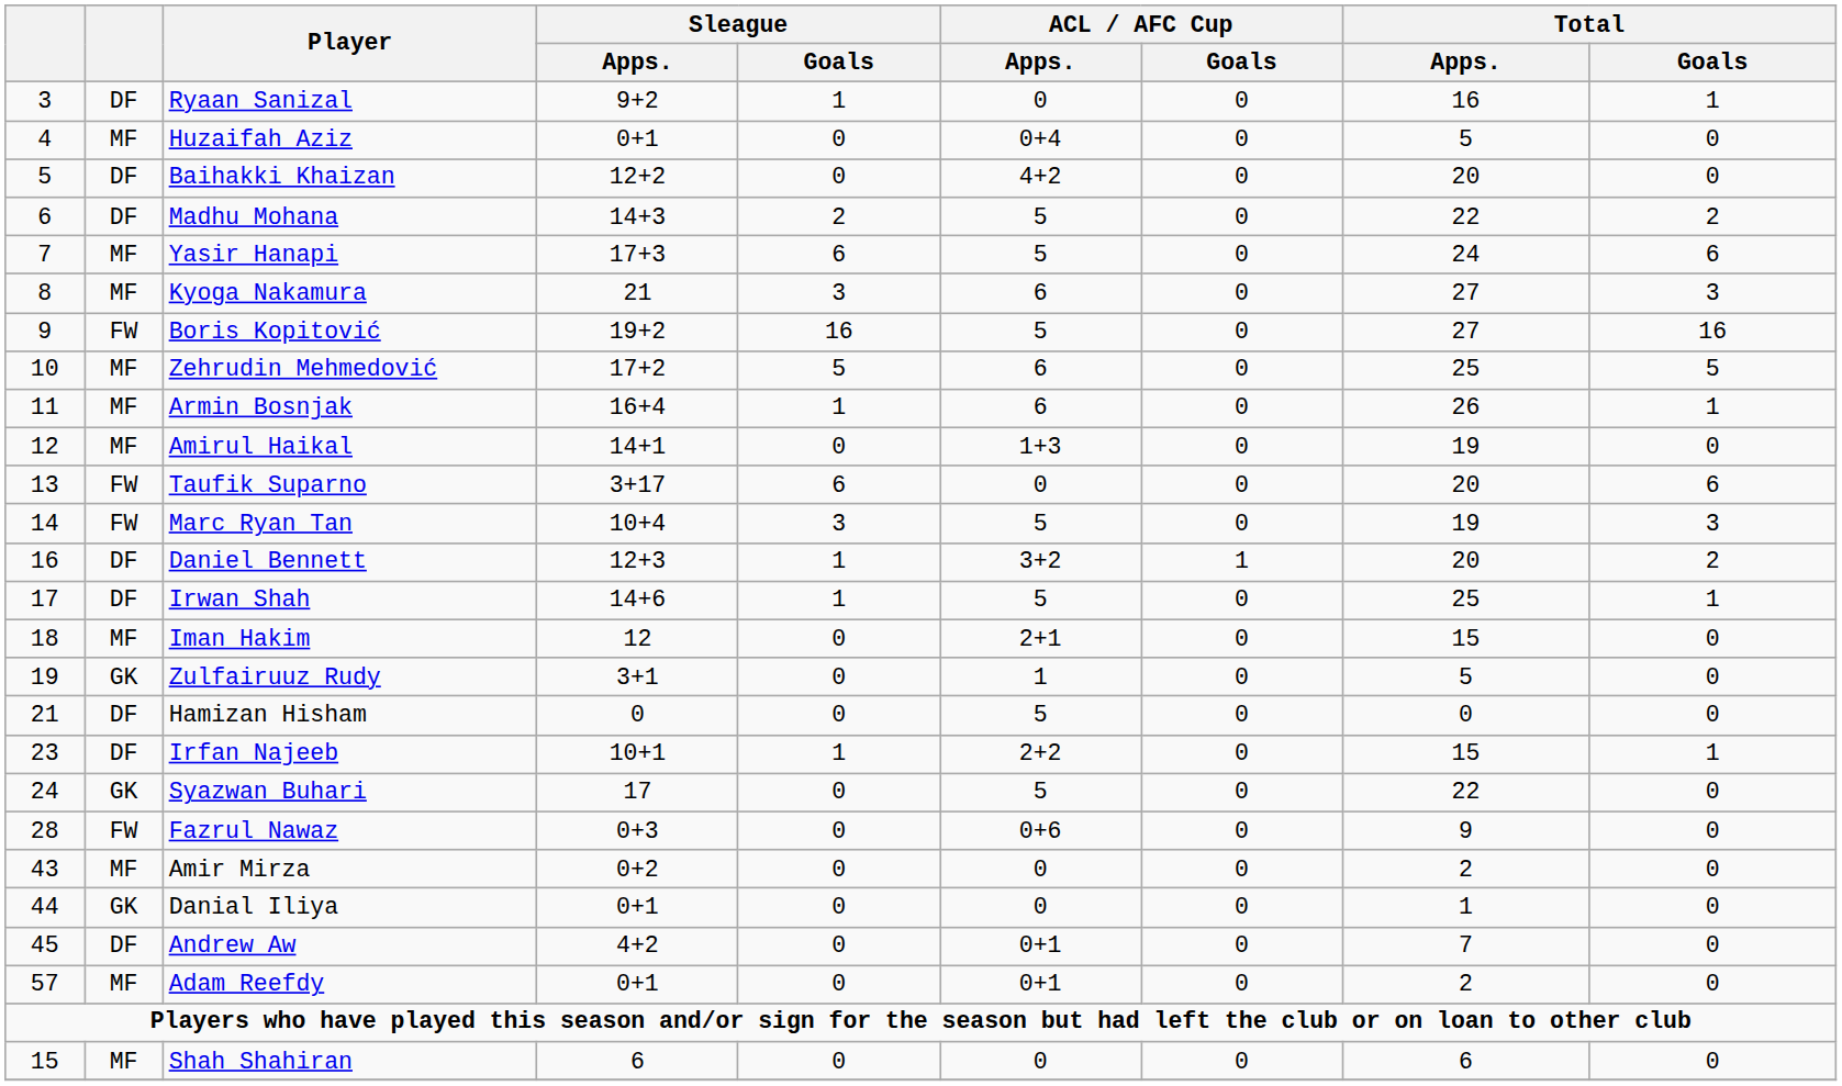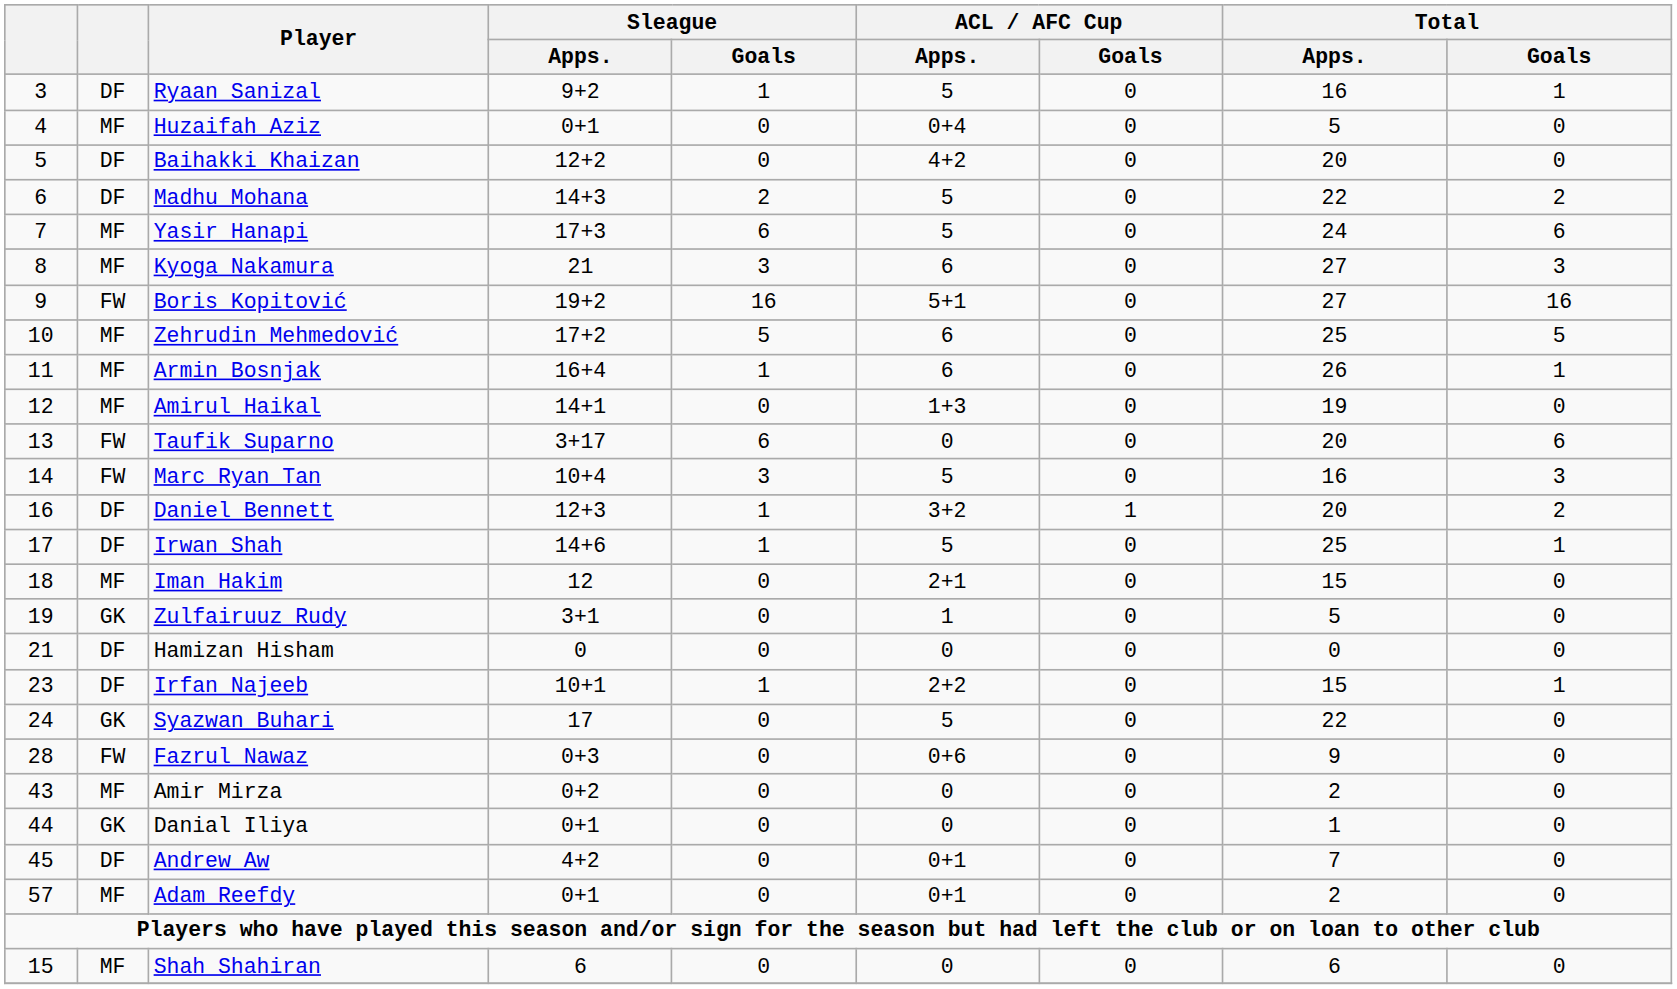Ryaan Sanizal | ACL / AFC Cup / Apps.: 0 -> 5
Boris Kopitović | ACL / AFC Cup / Apps.: 5 -> 5+1
Marc Ryan Tan | Total / Apps.: 19 -> 16
Hamizan Hisham | ACL / AFC Cup / Apps.: 5 -> 0
